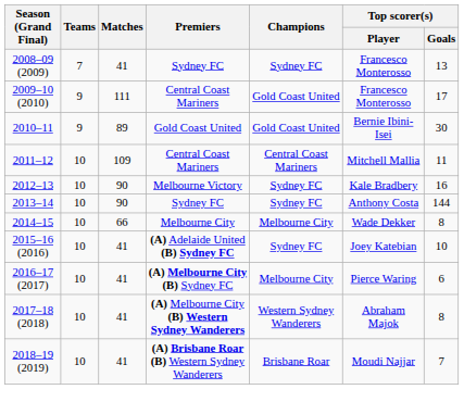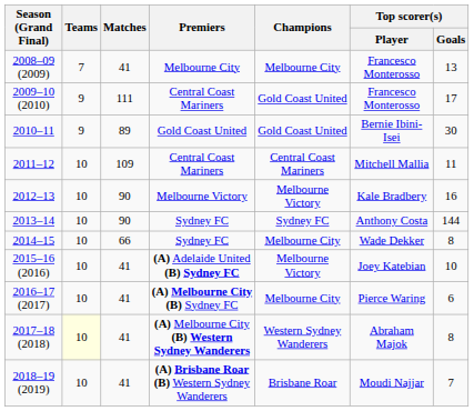2008–09 (2009) | Premiers: Sydney FC -> Melbourne City
2008–09 (2009) | Champions: Sydney FC -> Melbourne City
2012–13 | Champions: Sydney FC -> Melbourne Victory
2014–15 | Premiers: Melbourne City -> Sydney FC
2015–16 (2016) | Champions: Sydney FC -> Melbourne Victory
2017–18 (2018) | Teams: no background -> lightyellow background
